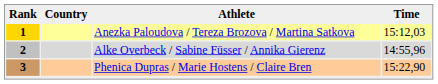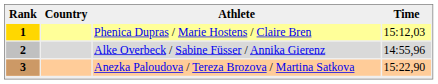1 | Athlete: Anezka Paloudova / Tereza Brozova / Martina Satkova -> Phenica Dupras / Marie Hostens / Claire Bren
3 | Athlete: Phenica Dupras / Marie Hostens / Claire Bren -> Anezka Paloudova / Tereza Brozova / Martina Satkova
